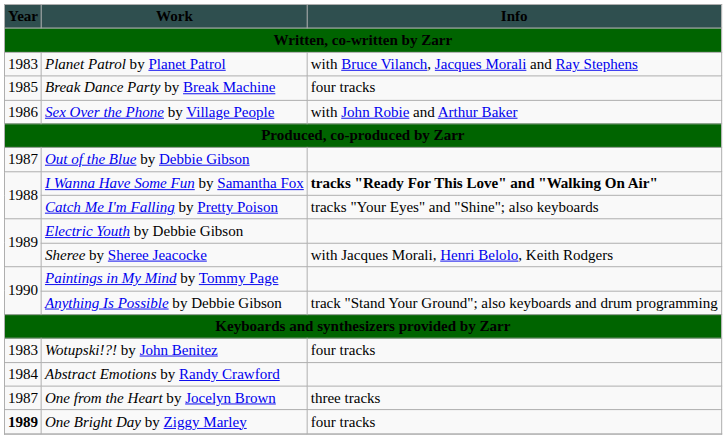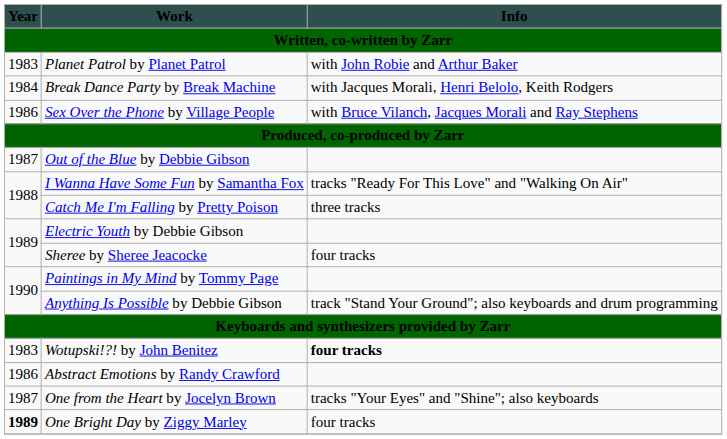Planet Patrol by Planet Patrol | Info: with Bruce Vilanch, Jacques Morali and Ray Stephens -> with John Robie and Arthur Baker
Break Dance Party by Break Machine | Year: 1985 -> 1984
Break Dance Party by Break Machine | Info: four tracks -> with Jacques Morali, Henri Belolo, Keith Rodgers
Sex Over the Phone by Village People | Info: with John Robie and Arthur Baker -> with Bruce Vilanch, Jacques Morali and Ray Stephens
I Wanna Have Some Fun by Samantha Fox | Info: bold -> normal
Catch Me I'm Falling by Pretty Poison | Info: tracks "Your Eyes" and "Shine"; also keyboards -> three tracks
Sheree by Sheree Jeacocke | Info: with Jacques Morali, Henri Belolo, Keith Rodgers -> four tracks
Wotupski!?! by John Benitez | Info: normal -> bold
Abstract Emotions by Randy Crawford | Year: 1984 -> 1986
One from the Heart by Jocelyn Brown | Info: three tracks -> tracks "Your Eyes" and "Shine"; also keyboards
